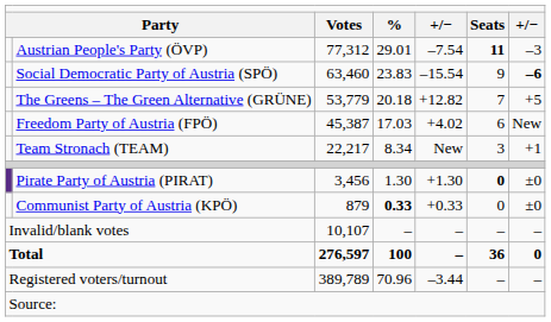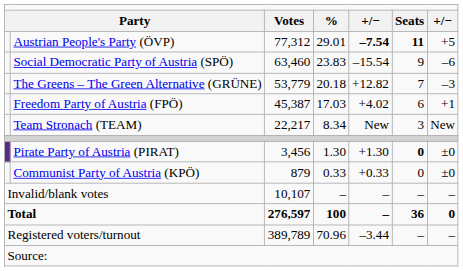Austrian People's Party (ÖVP) | column 5: normal -> bold
Austrian People's Party (ÖVP) | column 7: –3 -> +5
Social Democratic Party of Austria (SPÖ) | column 7: bold -> normal
The Greens – The Green Alternative (GRÜNE) | column 7: +5 -> –3
Freedom Party of Austria (FPÖ) | column 7: New -> +1
Team Stronach (TEAM) | column 7: +1 -> New
Communist Party of Austria (KPÖ) | column 4: bold -> normal
